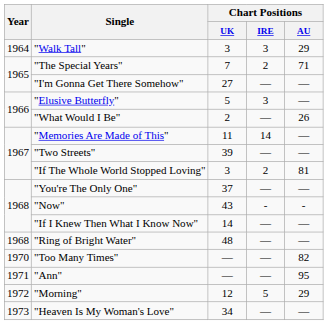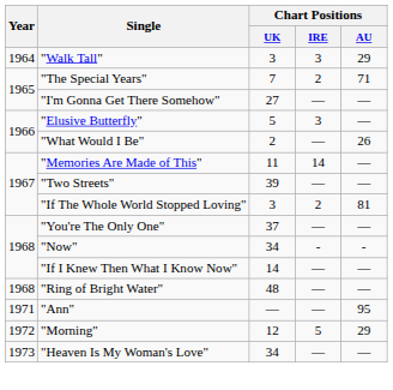"Now" | Chart Positions / UK: 43 -> 34
- row: 1970 | "Too Many Times" | — | — | 82
